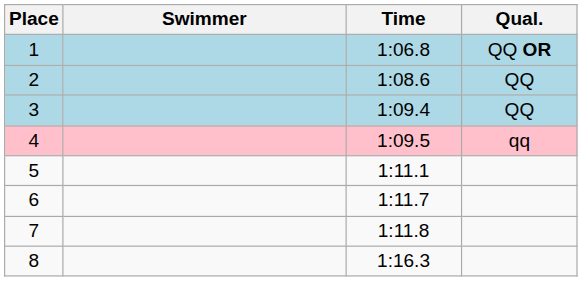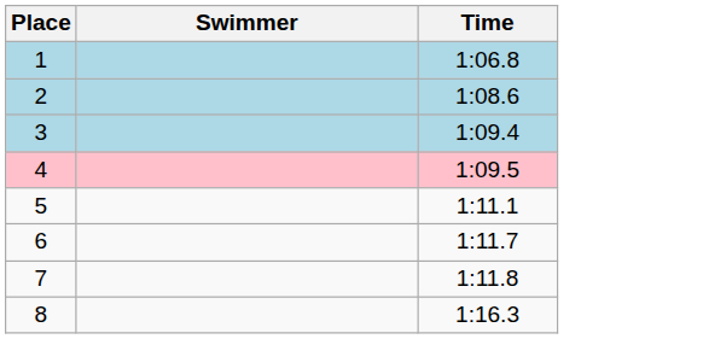- column: Qual. | QQ OR | QQ | QQ | qq
